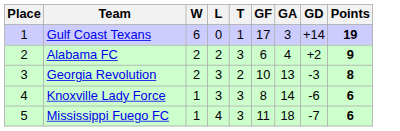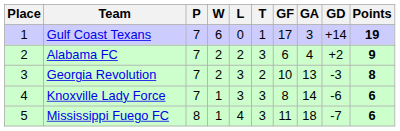+ column: P | 7 | 7 | 7 | 7 | 8
